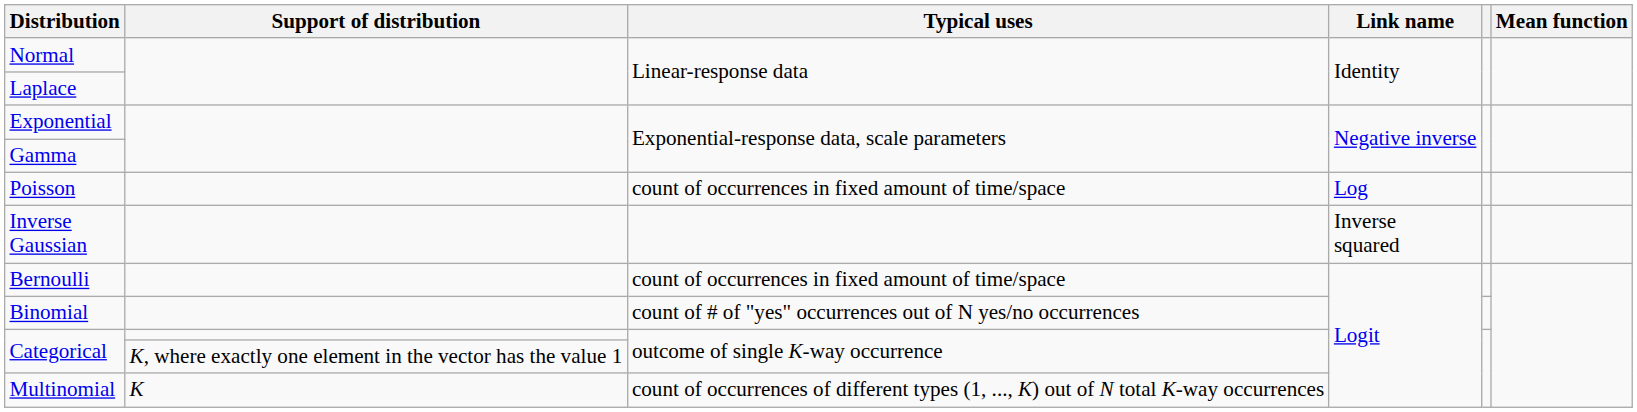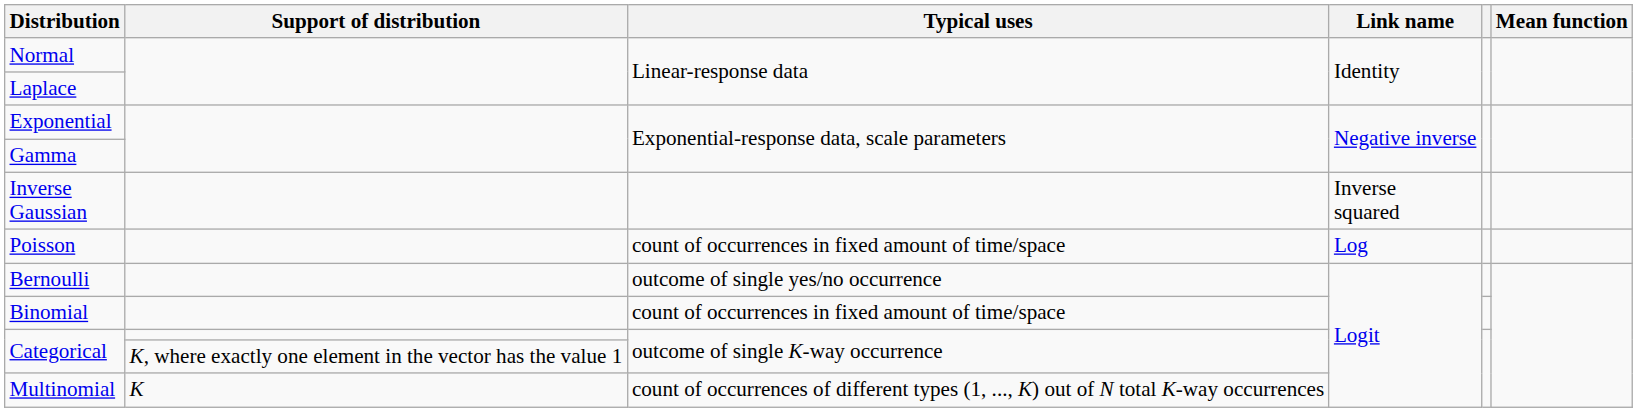rows swapped: Inverse Gaussian <-> Poisson
Bernoulli | Typical uses: count of occurrences in fixed amount of time/space -> outcome of single yes/no occurrence
Binomial | Typical uses: count of # of "yes" occurrences out of N yes/no occurrences -> count of occurrences in fixed amount of time/space
